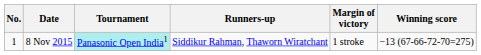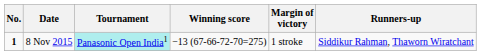columns swapped: Winning score <-> Runners-up
8 Nov 2015 | No.: normal -> bold
